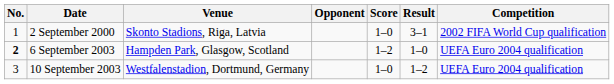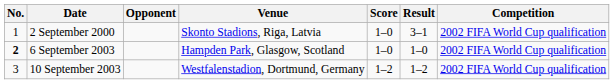columns swapped: Venue <-> Opponent
6 September 2003 | Score: 1–2 -> 1–0
6 September 2003 | Competition: UEFA Euro 2004 qualification -> 2002 FIFA World Cup qualification
10 September 2003 | Score: 1–0 -> 1–2
10 September 2003 | Competition: UEFA Euro 2004 qualification -> 2002 FIFA World Cup qualification
